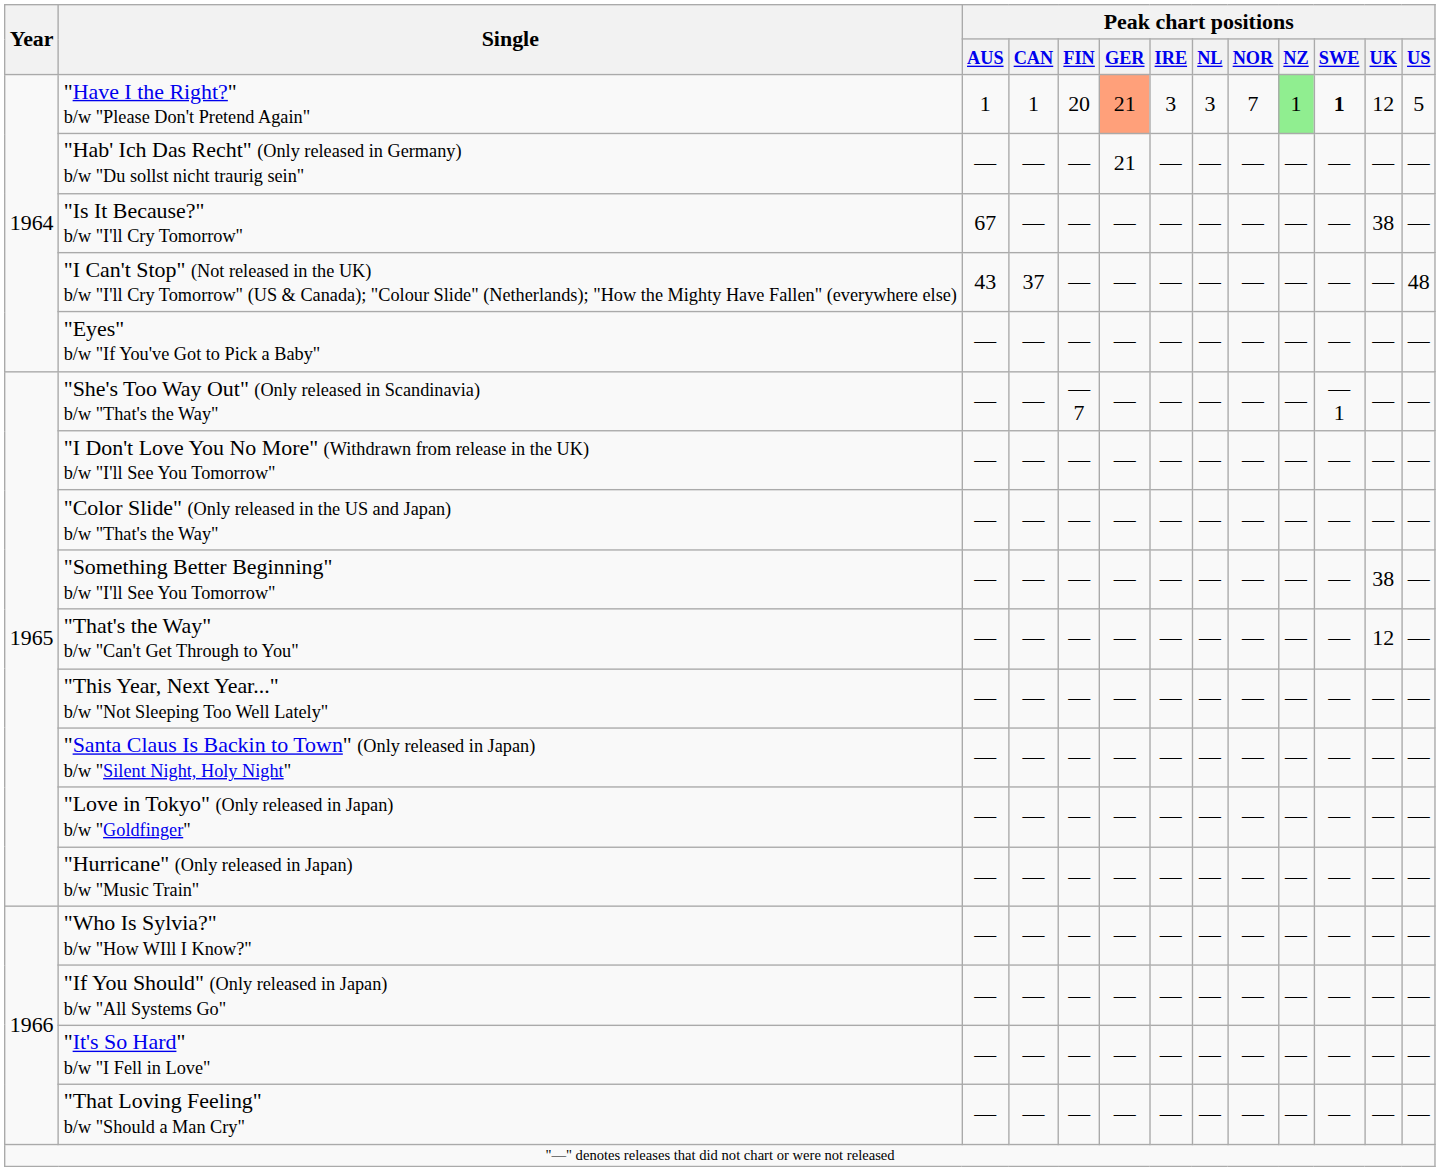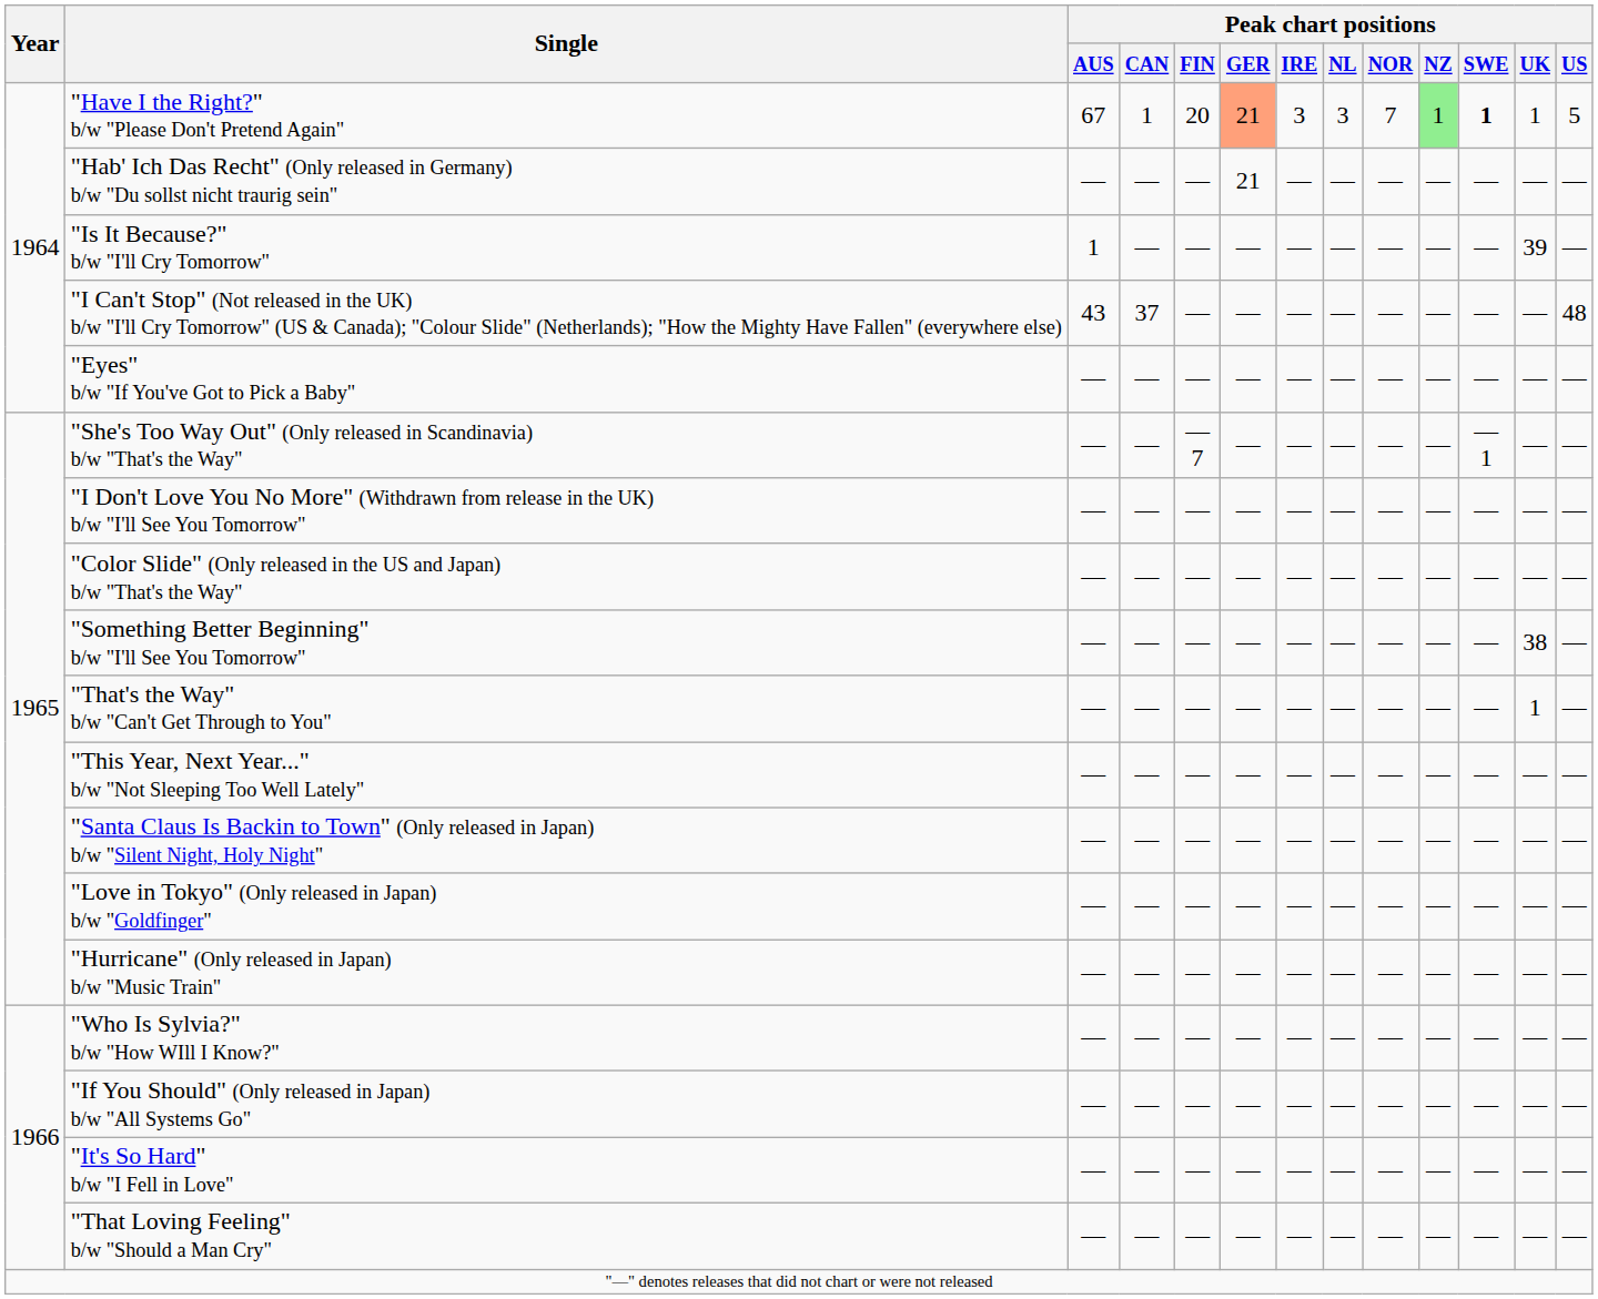"Have I the Right?" b/w "Please Don't Pretend Again" | Peak chart positions / AUS: 1 -> 67
"Have I the Right?" b/w "Please Don't Pretend Again" | Peak chart positions / UK: 12 -> 1
"Is It Because?" b/w "I'll Cry Tomorrow" | Peak chart positions / AUS: 67 -> 1
"Is It Because?" b/w "I'll Cry Tomorrow" | Peak chart positions / UK: 38 -> 39
"That's the Way" b/w "Can't Get Through to You" | Peak chart positions / UK: 12 -> 1
